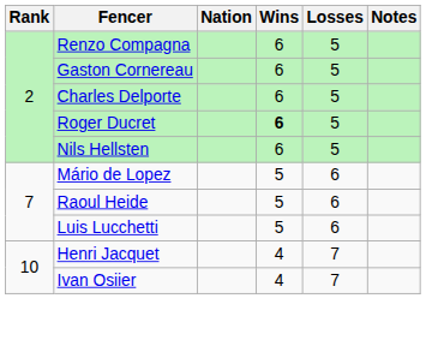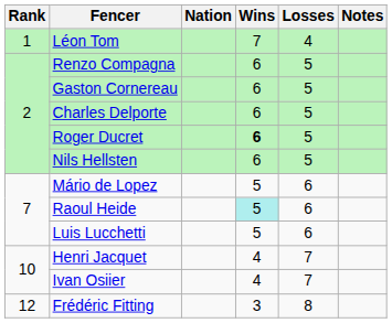+ row: 1 | Léon Tom | 7 | 4
Raoul Heide | Wins: no background -> paleturquoise background
+ row: 12 | Frédéric Fitting | 3 | 8
